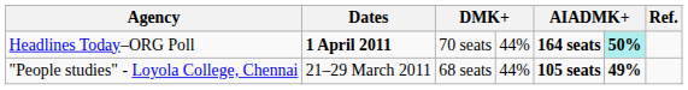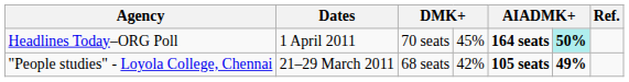Headlines Today–ORG Poll | Dates: bold -> normal
Headlines Today–ORG Poll | column 4: 44% -> 45%
"People studies" - Loyola College, Chennai | column 4: 44% -> 42%
